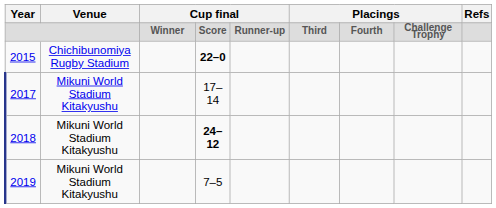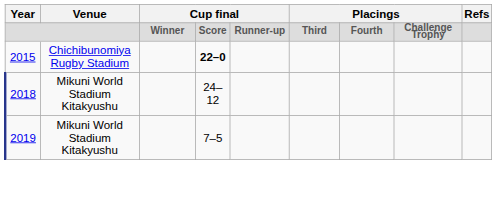- row: 2017 | Mikuni World Stadium Kitakyushu | 17–14
2018 | column 4: bold -> normal
